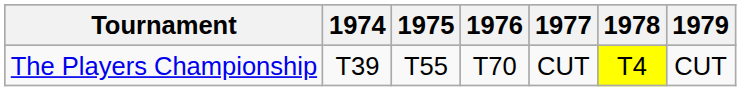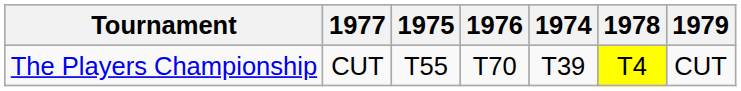columns swapped: 1974 <-> 1977
